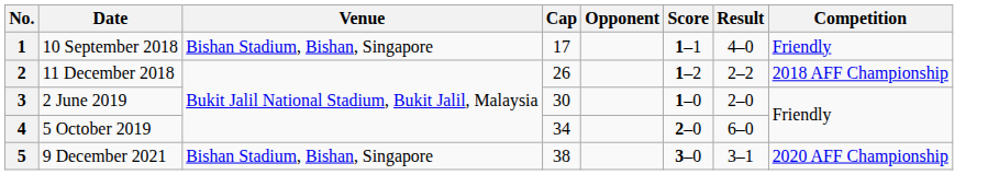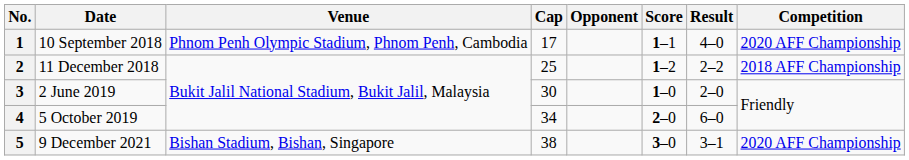1 | Venue: Bishan Stadium, Bishan, Singapore -> Phnom Penh Olympic Stadium, Phnom Penh, Cambodia
1 | Competition: Friendly -> 2020 AFF Championship
2 | Cap: 26 -> 25
